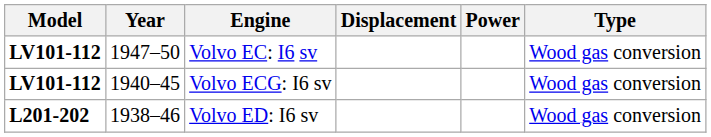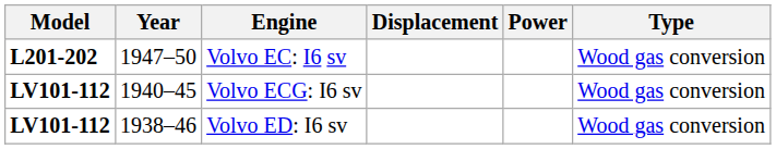Volvo EC: I6 sv | Model: LV101-112 -> L201-202
Volvo ED: I6 sv | Model: L201-202 -> LV101-112
